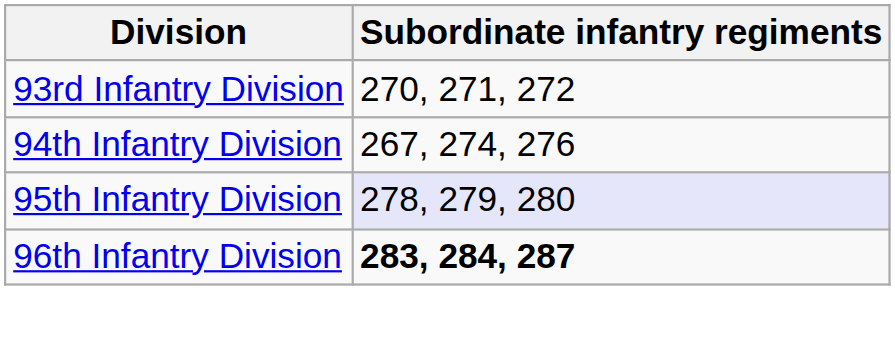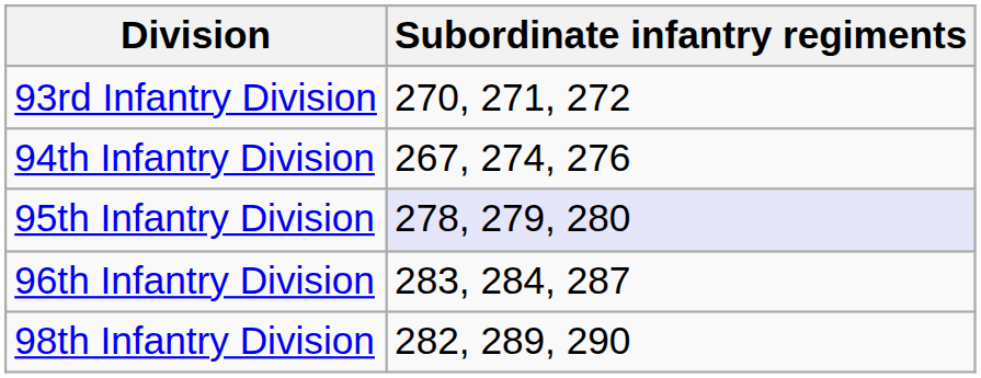96th Infantry Division | Subordinate infantry regiments: bold -> normal
+ row: 98th Infantry Division | 282, 289, 290
